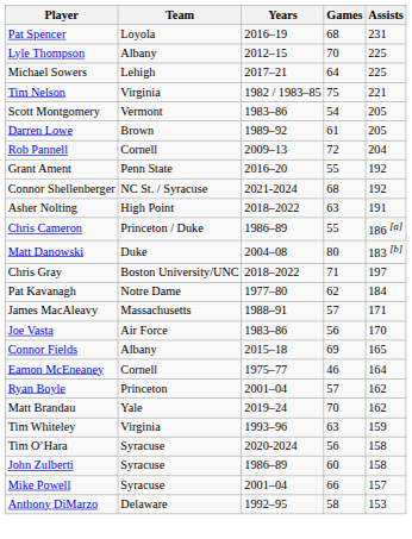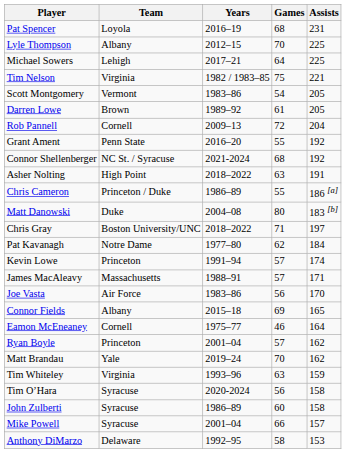+ row: Kevin Lowe | Princeton | 1991–94 | 57 | 174
